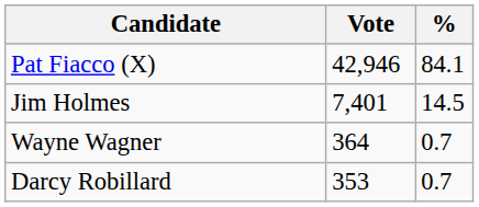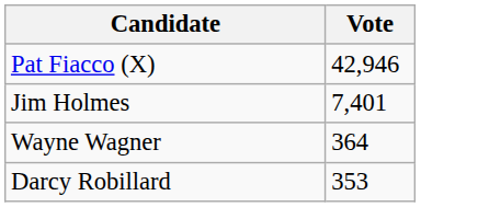- column: % | 84.1 | 14.5 | 0.7 | 0.7
